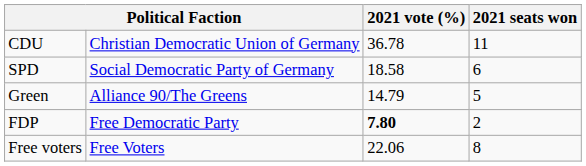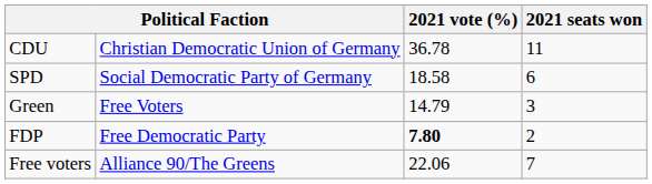Green | column 2: Alliance 90/The Greens -> Free Voters
Green | 2021 seats won: 5 -> 3
Free voters | column 2: Free Voters -> Alliance 90/The Greens
Free voters | 2021 seats won: 8 -> 7
